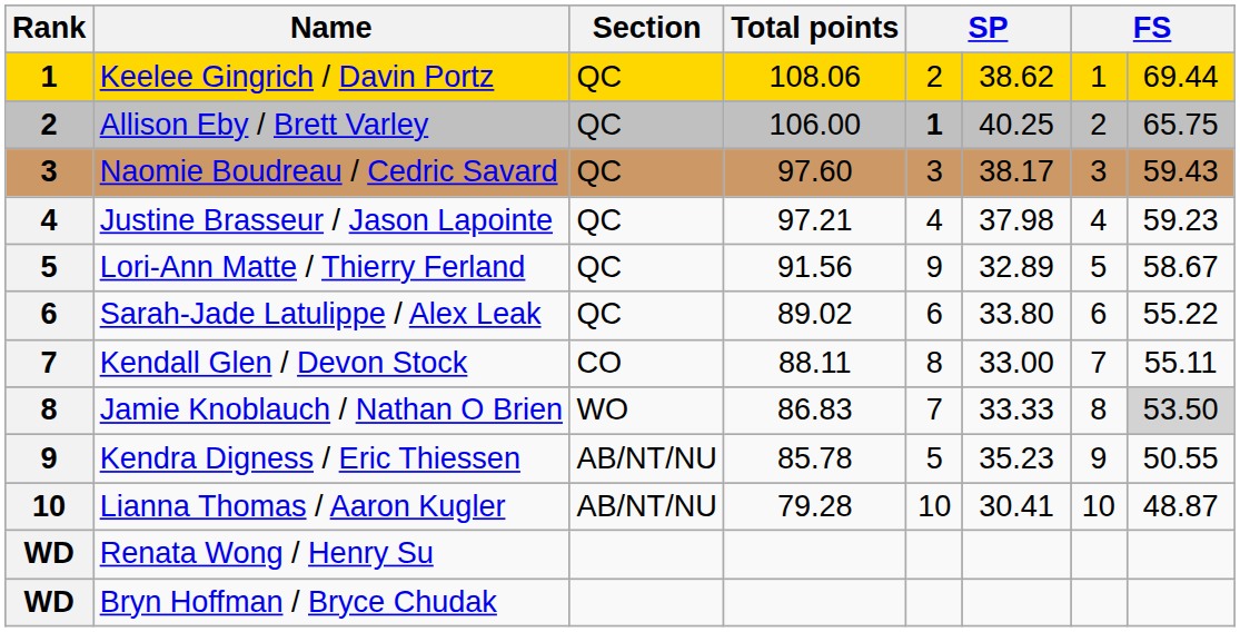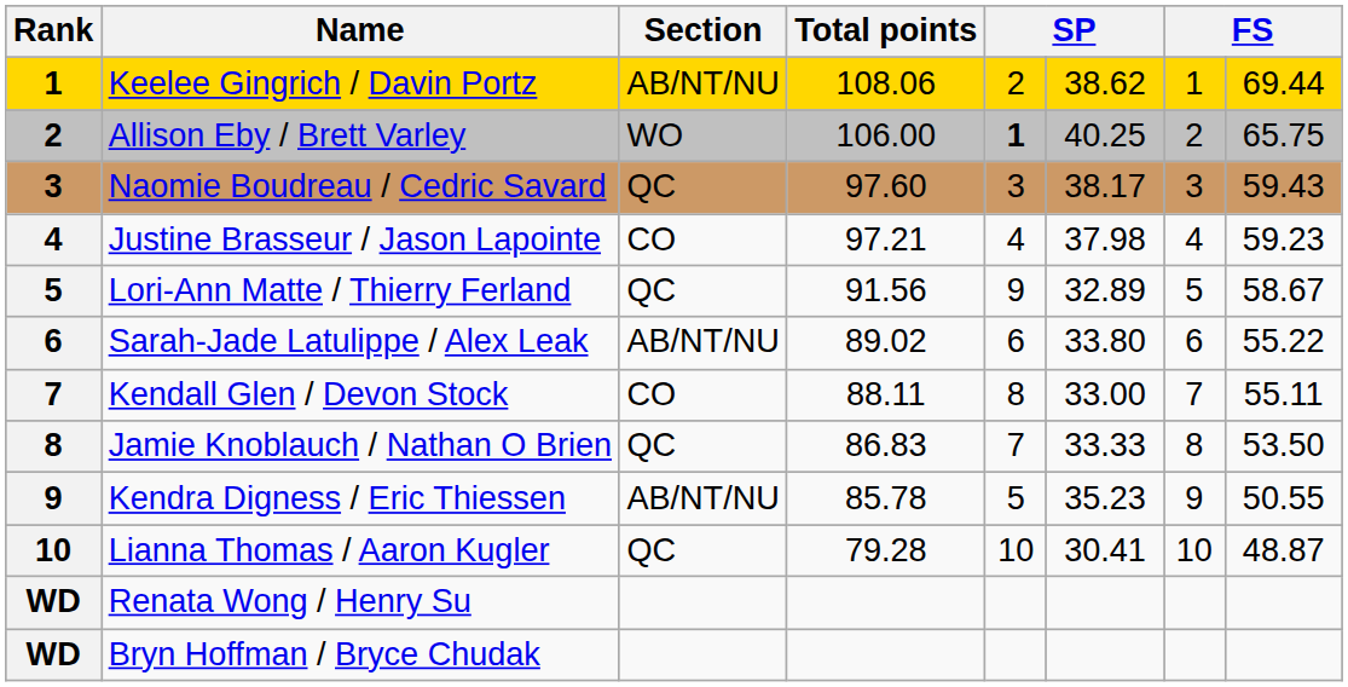Keelee Gingrich / Davin Portz | Section: QC -> AB/NT/NU
Allison Eby / Brett Varley | Section: QC -> WO
Justine Brasseur / Jason Lapointe | Section: QC -> CO
Sarah-Jade Latulippe / Alex Leak | Section: QC -> AB/NT/NU
Jamie Knoblauch / Nathan O Brien | Section: WO -> QC
Jamie Knoblauch / Nathan O Brien | column 8: lightgrey background -> no background
Lianna Thomas / Aaron Kugler | Section: AB/NT/NU -> QC
